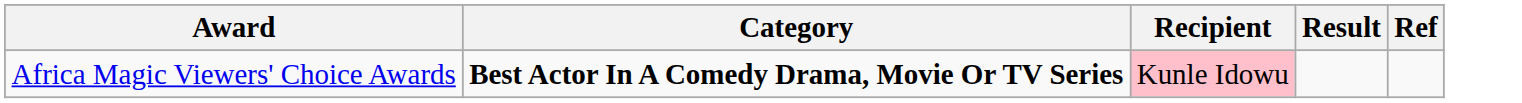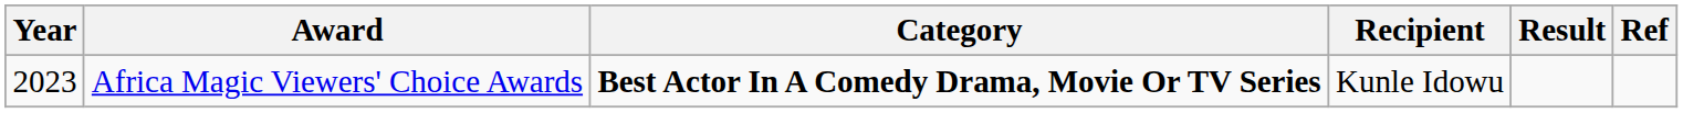+ column: Year | 2023
Africa Magic Viewers' Choice Awards | Recipient: pink background -> no background
